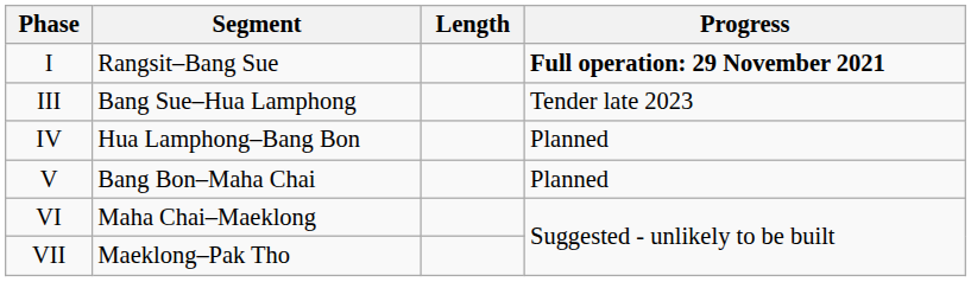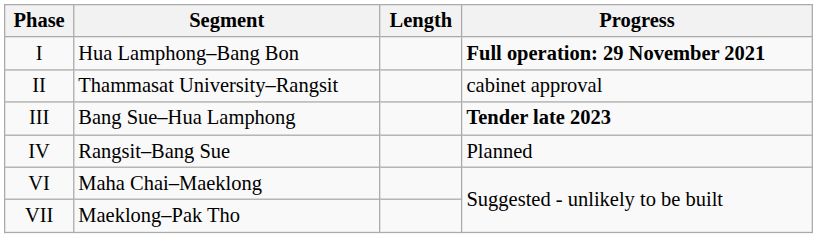I | Segment: Rangsit–Bang Sue -> Hua Lamphong–Bang Bon
+ row: II | Thammasat University–Rangsit | cabinet approval
III | Progress: normal -> bold
IV | Segment: Hua Lamphong–Bang Bon -> Rangsit–Bang Sue
- row: V | Bang Bon–Maha Chai | Planned
